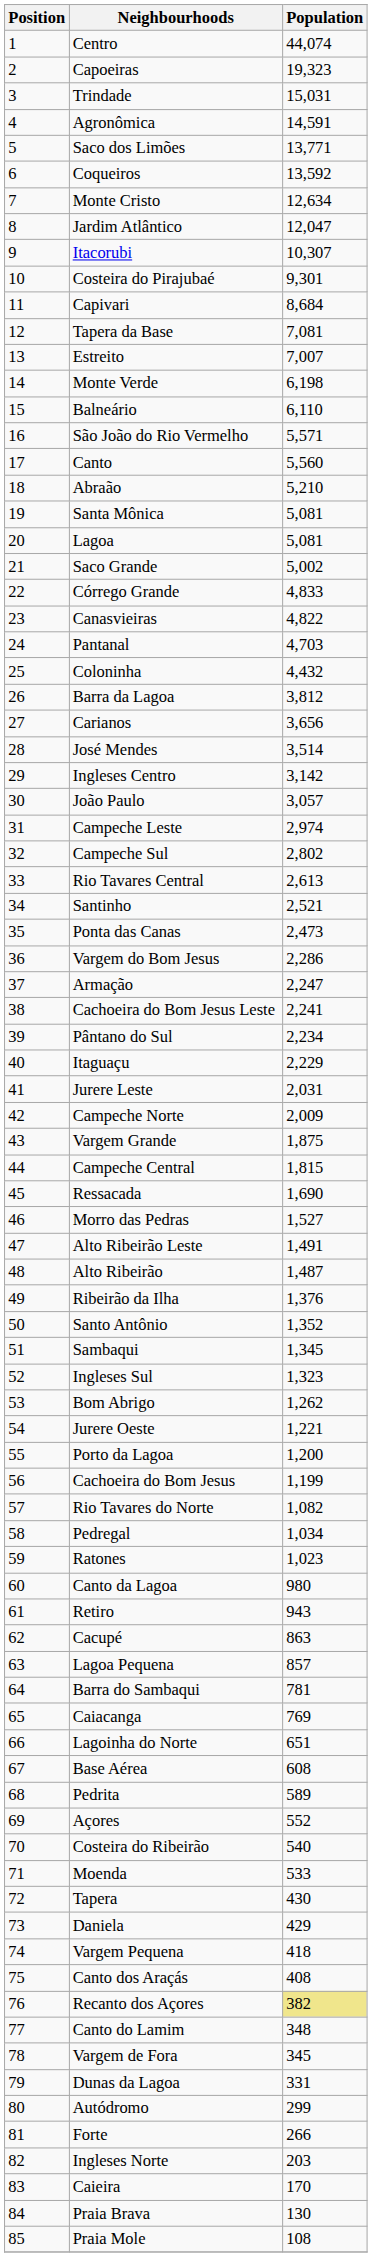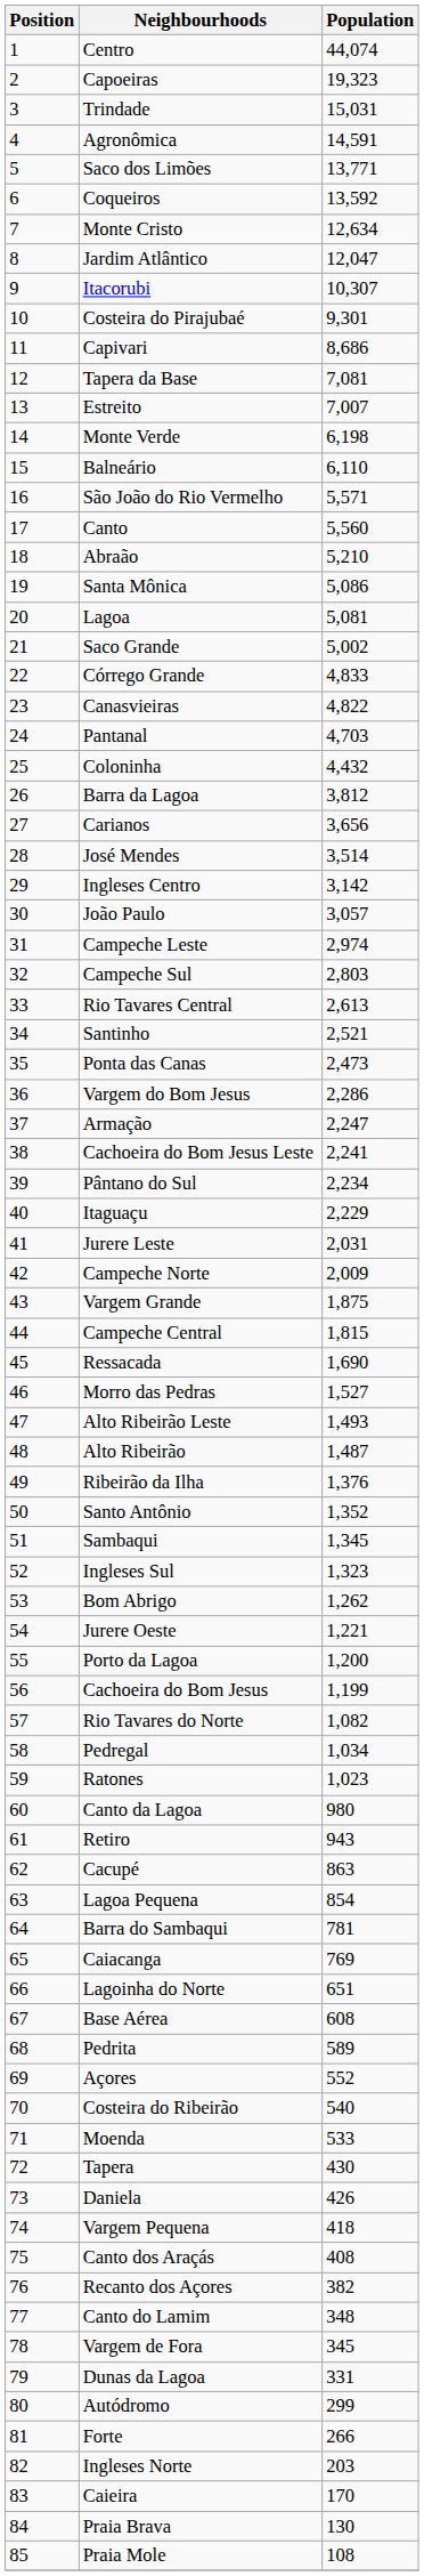Capivari | Population: 8,684 -> 8,686
Santa Mônica | Population: 5,081 -> 5,086
Campeche Sul | Population: 2,802 -> 2,803
Alto Ribeirão Leste | Population: 1,491 -> 1,493
Lagoa Pequena | Population: 857 -> 854
Daniela | Population: 429 -> 426
Recanto dos Açores | Population: khaki background -> no background
